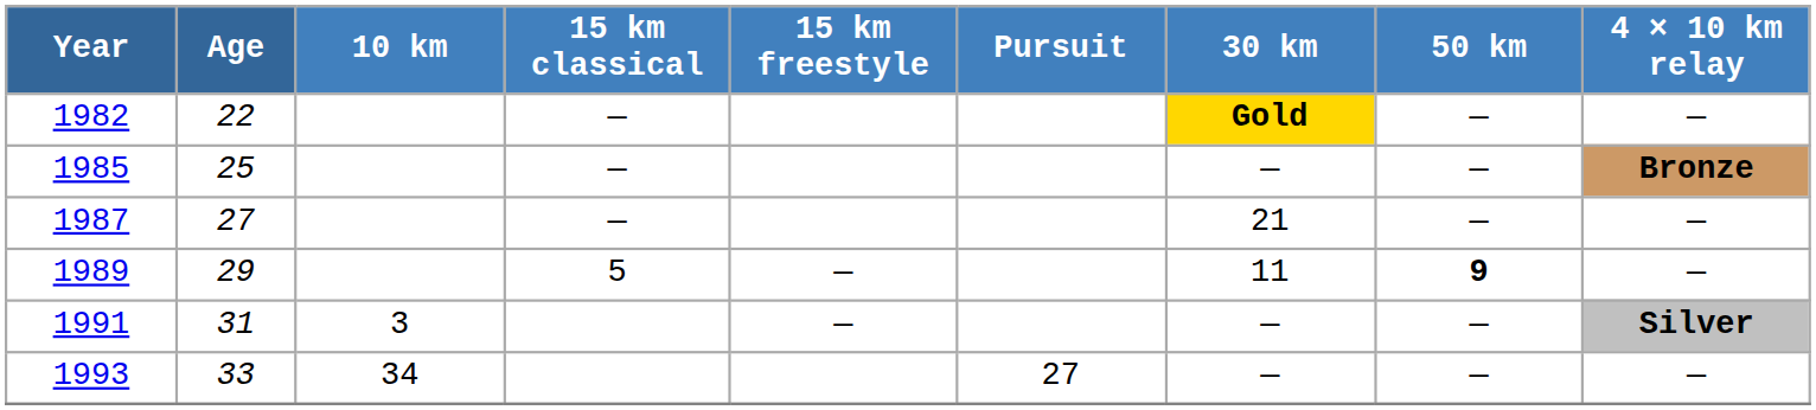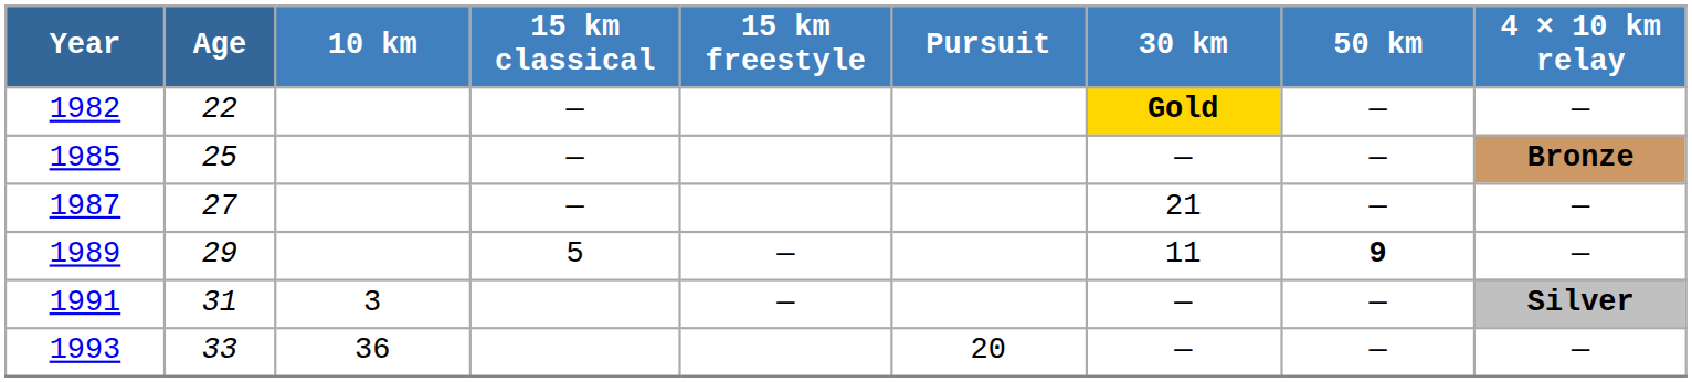1993 | 10 km: 34 -> 36
1993 | Pursuit: 27 -> 20
